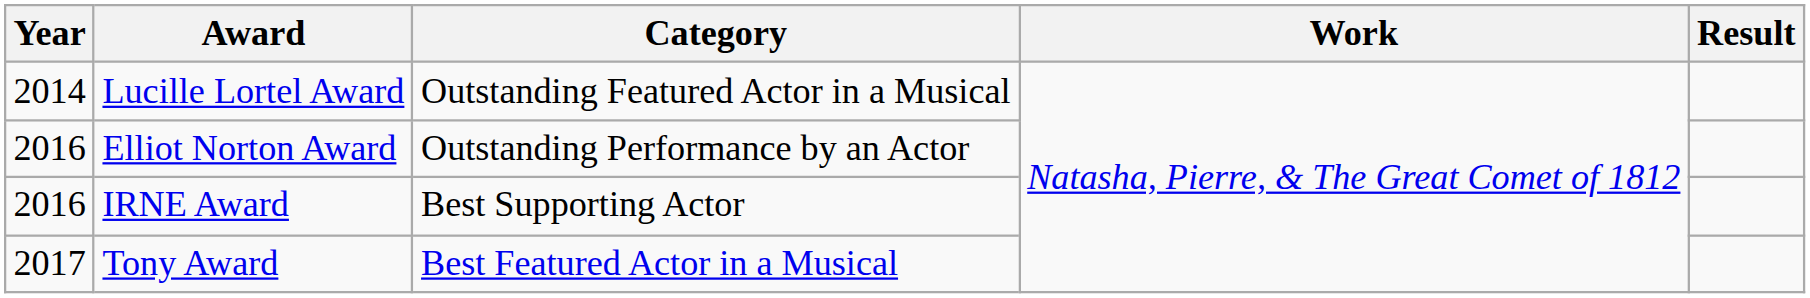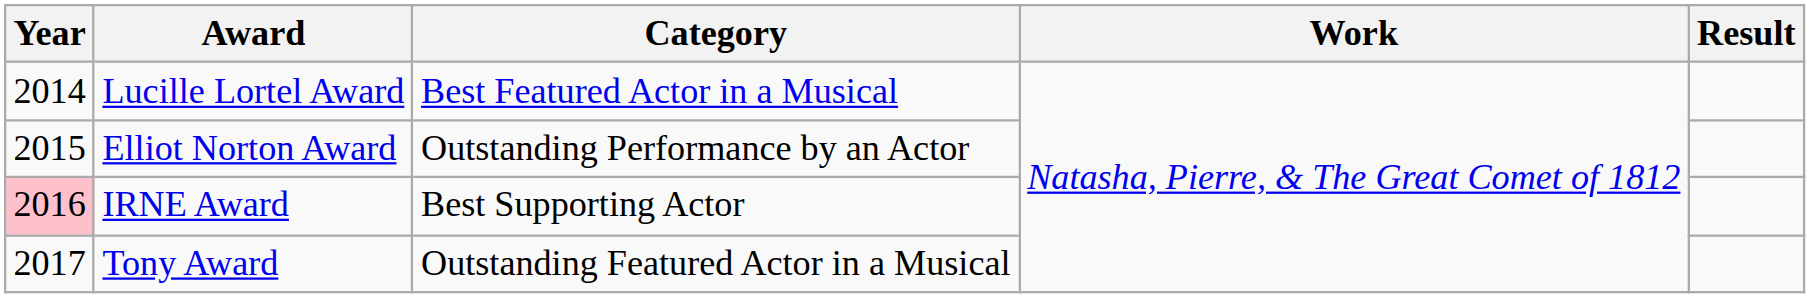Lucille Lortel Award | Category: Outstanding Featured Actor in a Musical -> Best Featured Actor in a Musical
Elliot Norton Award | Year: 2016 -> 2015
IRNE Award | Year: no background -> pink background
Tony Award | Category: Best Featured Actor in a Musical -> Outstanding Featured Actor in a Musical
